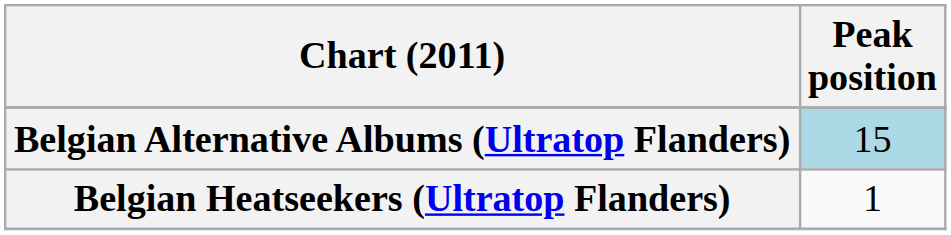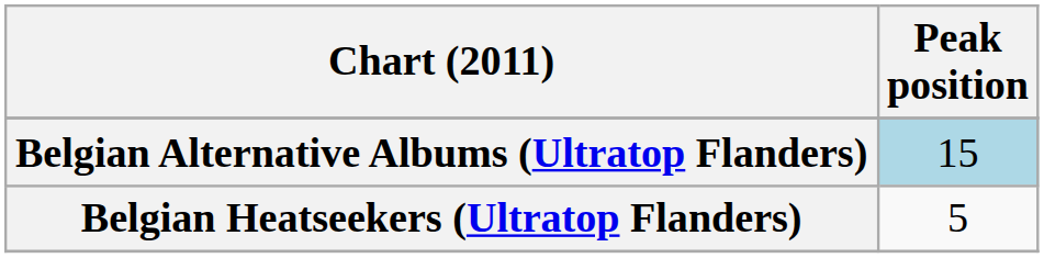Belgian Heatseekers (Ultratop Flanders) | Peak position: 1 -> 5
